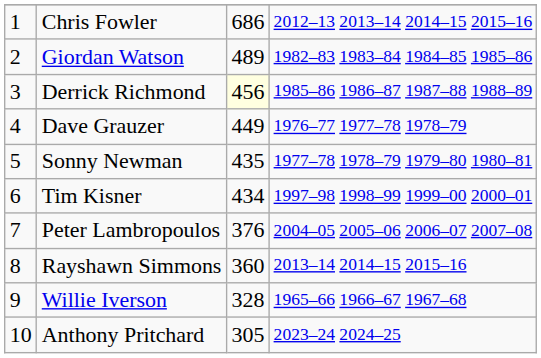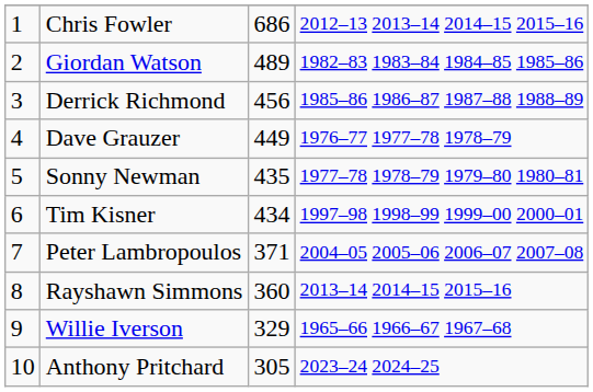Derrick Richmond | column 3: lightyellow background -> no background
Peter Lambropoulos | column 3: 376 -> 371
Willie Iverson | column 3: 328 -> 329
